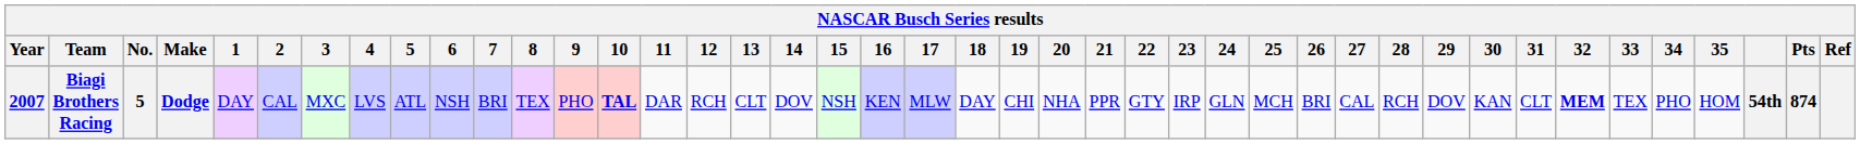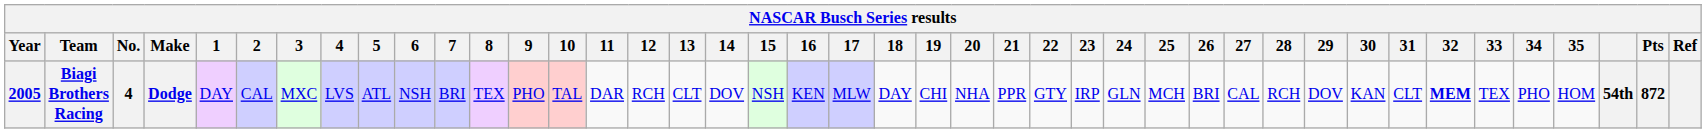Biagi Brothers Racing | Year: 2007 -> 2005
Biagi Brothers Racing | No.: 5 -> 4
Biagi Brothers Racing | 10: bold -> normal
Biagi Brothers Racing | Pts: 874 -> 872
